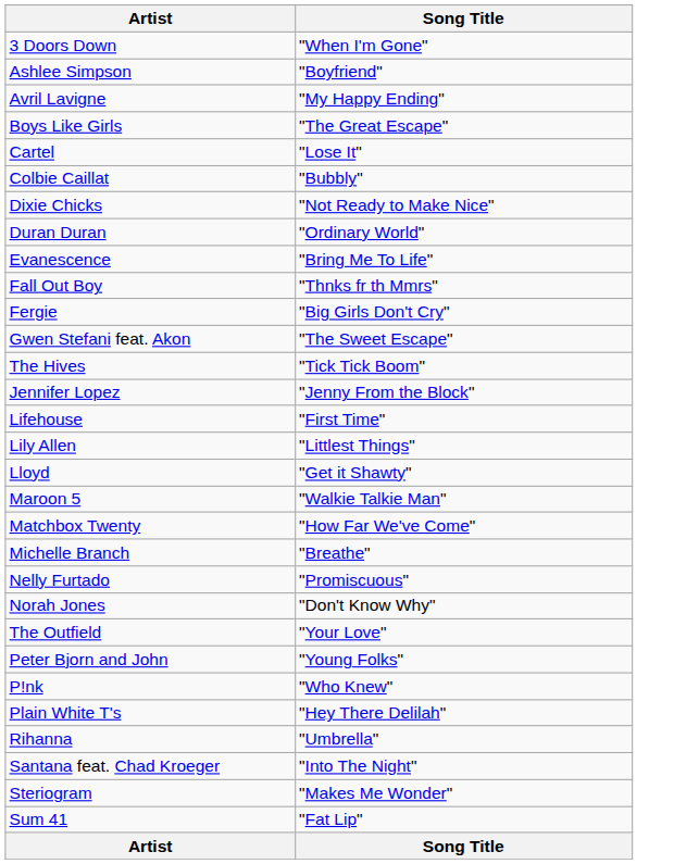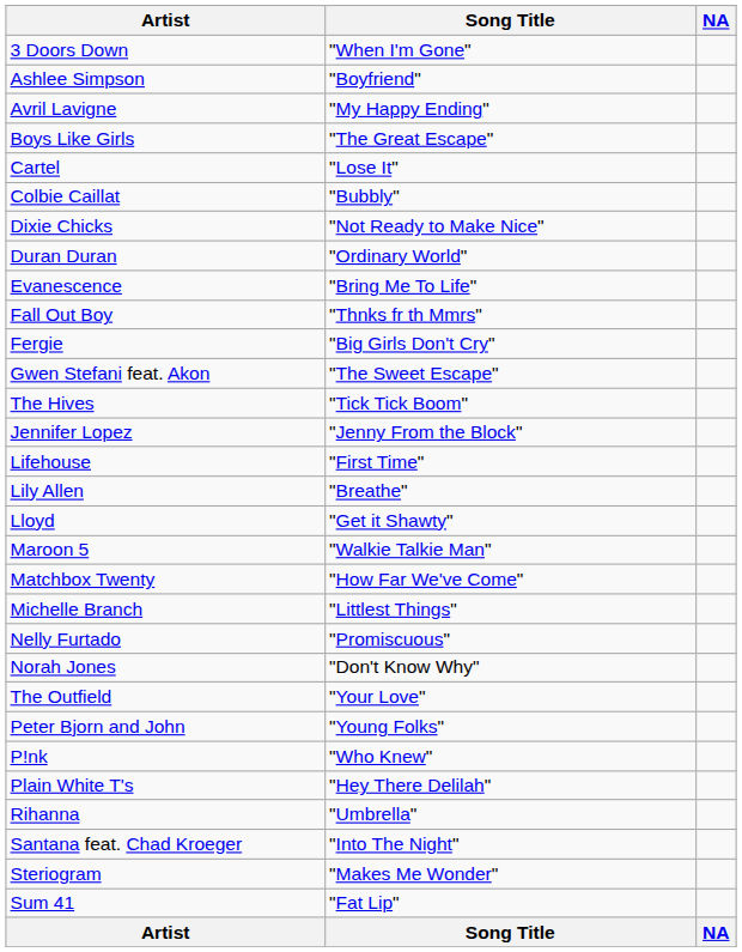+ column: NA | NA
Lily Allen | Song Title: "Littlest Things" -> "Breathe"
Michelle Branch | Song Title: "Breathe" -> "Littlest Things"
